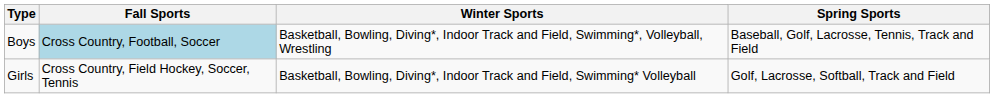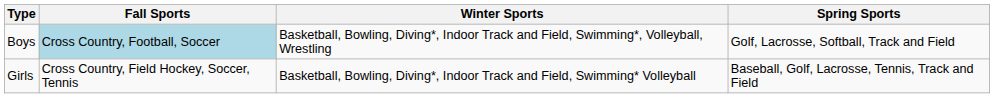Boys | Spring Sports: Baseball, Golf, Lacrosse, Tennis, Track and Field -> Golf, Lacrosse, Softball, Track and Field
Girls | Spring Sports: Golf, Lacrosse, Softball, Track and Field -> Baseball, Golf, Lacrosse, Tennis, Track and Field
